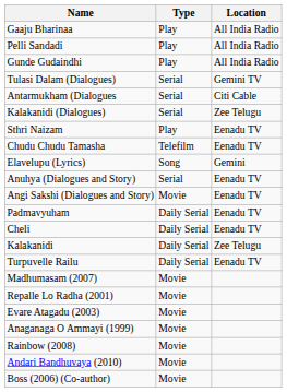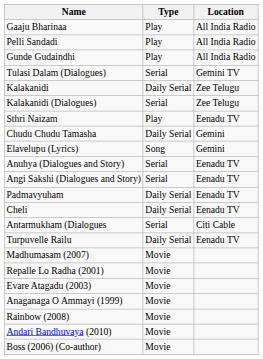rows swapped: Antarmukham (Dialogues <-> Kalakanidi
Chudu Chudu Tamasha | Type: Telefilm -> Daily Serial
Chudu Chudu Tamasha | Location: Eenadu TV -> Gemini
Angi Sakshi (Dialogues and Story) | Type: Movie -> Serial
